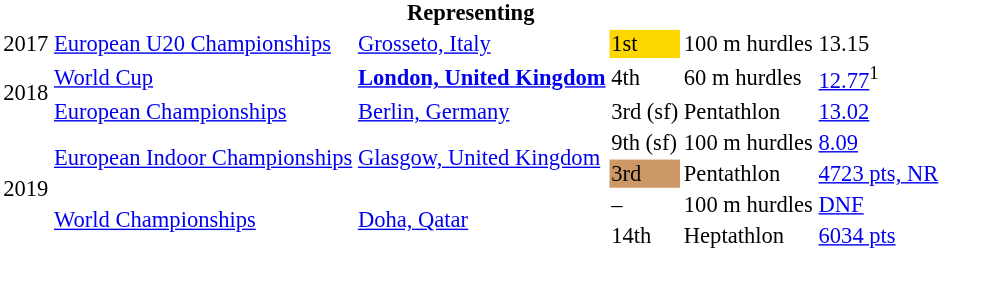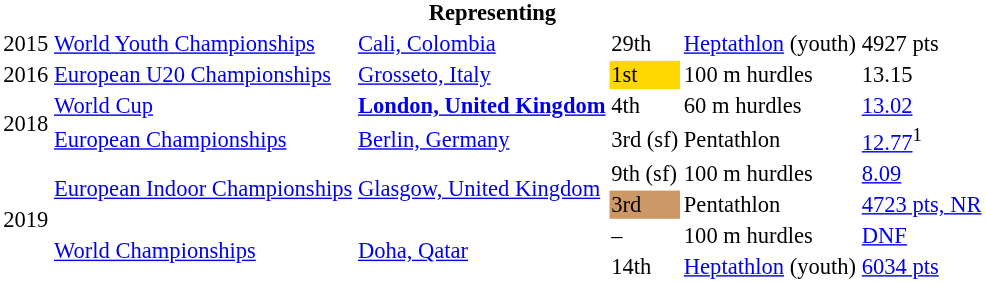+ row: 2015 | World Youth Championships | Cali, Colombia | 29th | Heptathlon (youth) | 4927 pts
1st | column 1: 2017 -> 2016
4th | column 6: 12.771 -> 13.02
3rd (sf) | column 6: 13.02 -> 12.771
14th | column 5: Heptathlon -> Heptathlon (youth)
